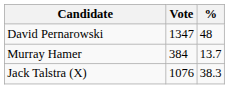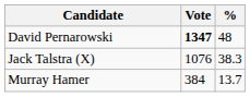David Pernarowski | Vote: normal -> bold
rows swapped: Jack Talstra (X) <-> Murray Hamer
